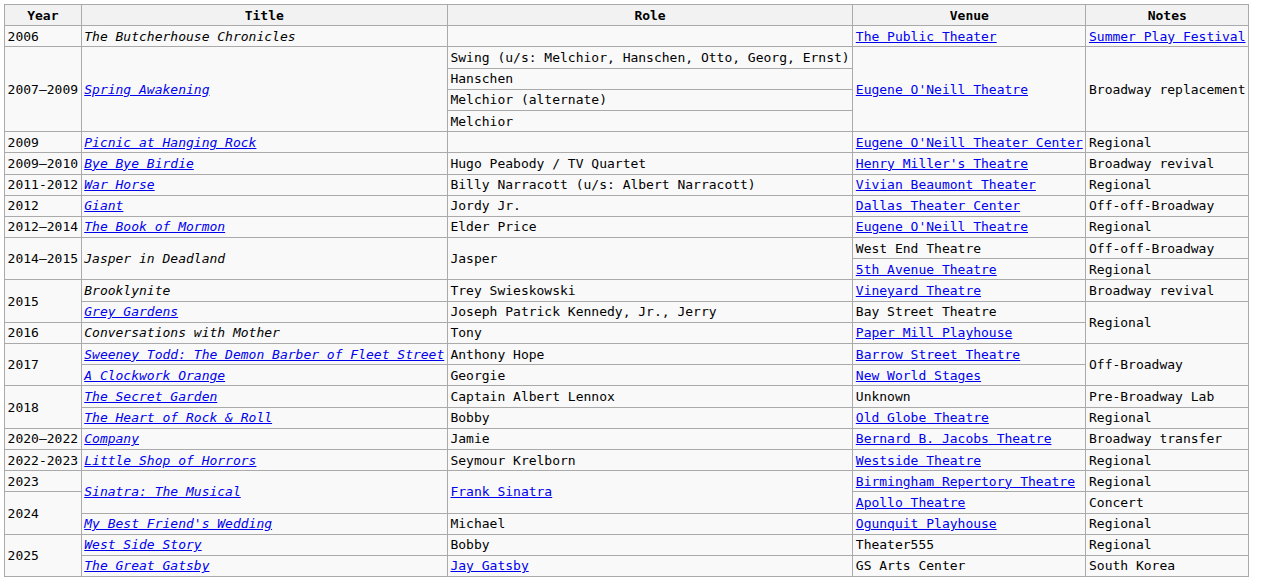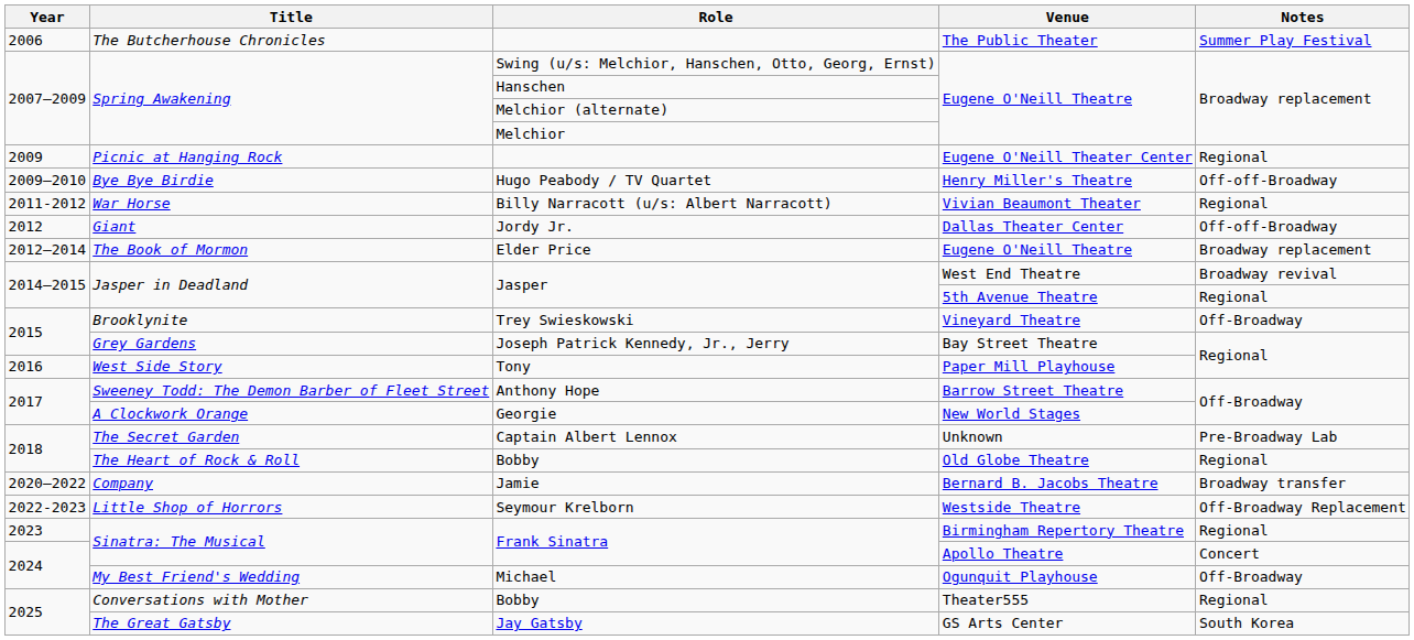Hugo Peabody / TV Quartet | Notes: Broadway revival -> Off-off-Broadway
Elder Price | Notes: Regional -> Broadway replacement
Jasper / West End Theatre | Notes: Off-off-Broadway -> Broadway revival
Trey Swieskowski | Notes: Broadway revival -> Off-Broadway
Tony | Title: Conversations with Mother -> West Side Story
Seymour Krelborn | Notes: Regional -> Off-Broadway Replacement
Michael | Notes: Regional -> Off-Broadway
Bobby / Theater555 | Title: West Side Story -> Conversations with Mother
